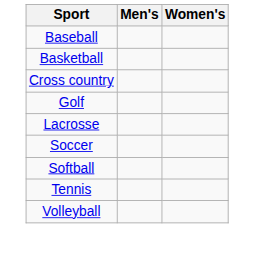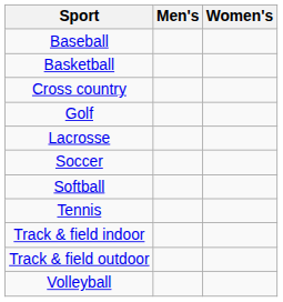+ row: Track & field indoor
+ row: Track & field outdoor
